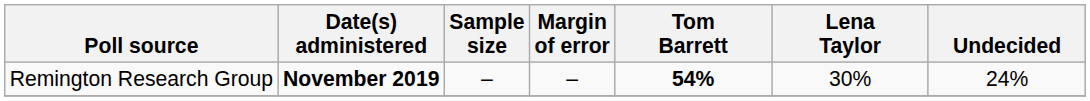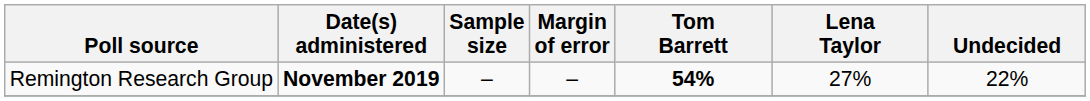Remington Research Group | Lena Taylor: 30% -> 27%
Remington Research Group | Undecided: 24% -> 22%
